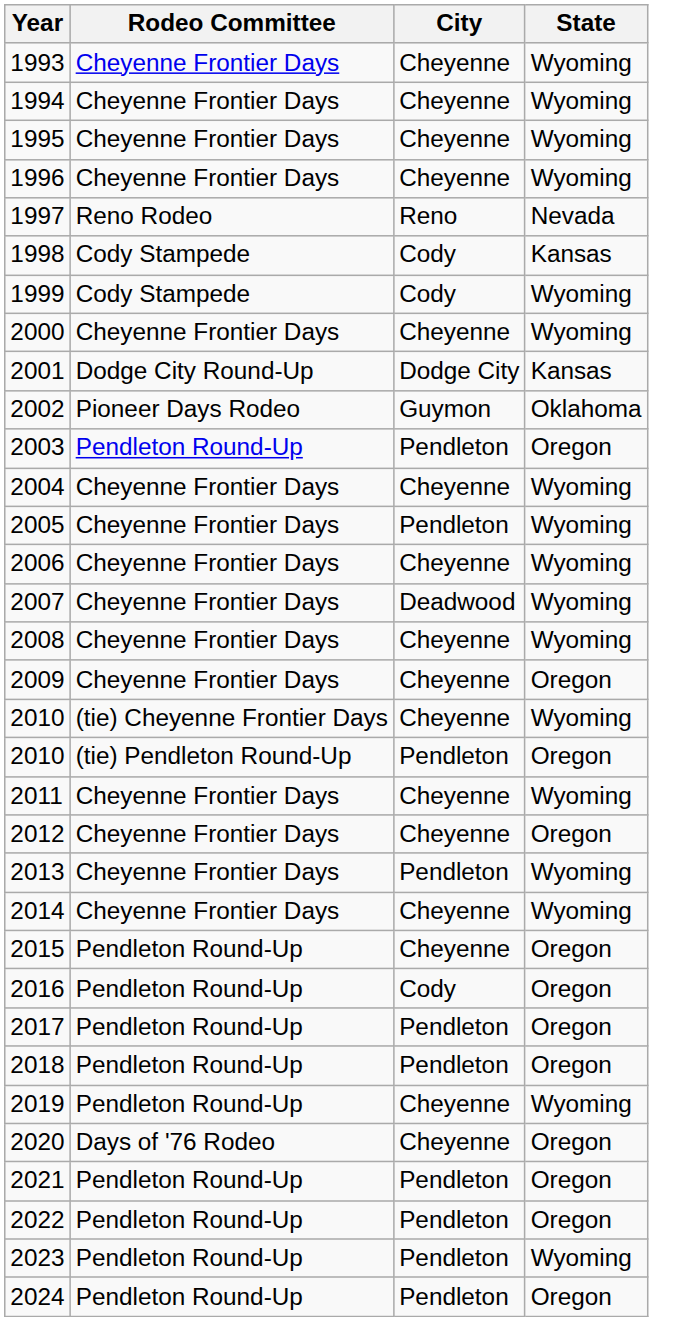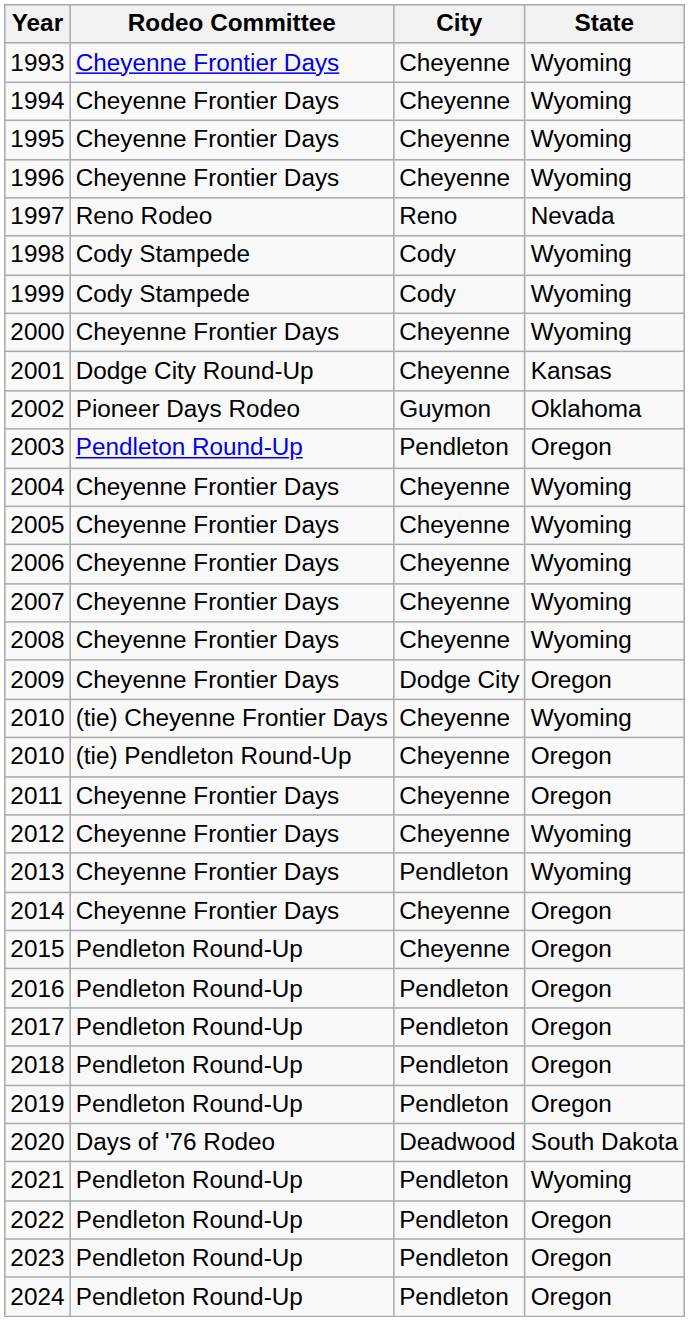1998 | State: Kansas -> Wyoming
2001 | City: Dodge City -> Cheyenne
2005 | City: Pendleton -> Cheyenne
2007 | City: Deadwood -> Cheyenne
2009 | City: Cheyenne -> Dodge City
2010 / (tie) Pendleton Round-Up | City: Pendleton -> Cheyenne
2011 | State: Wyoming -> Oregon
2012 | State: Oregon -> Wyoming
2014 | State: Wyoming -> Oregon
2016 | City: Cody -> Pendleton
2019 | City: Cheyenne -> Pendleton
2019 | State: Wyoming -> Oregon
2020 | City: Cheyenne -> Deadwood
2020 | State: Oregon -> South Dakota
2021 | State: Oregon -> Wyoming
2023 | State: Wyoming -> Oregon
